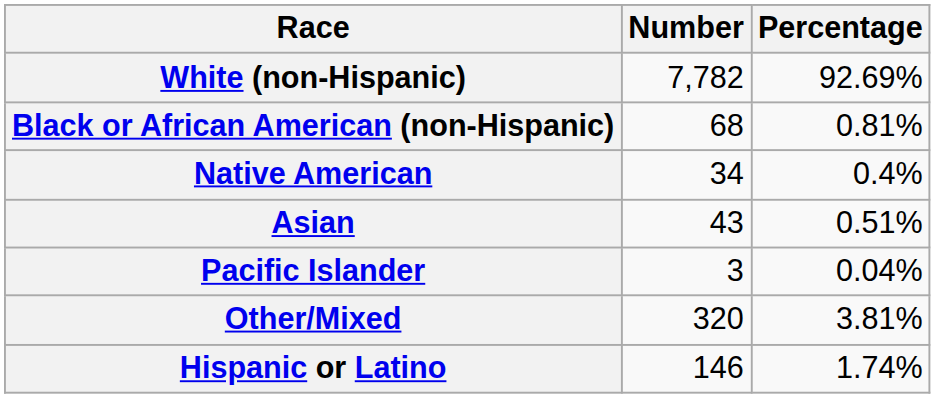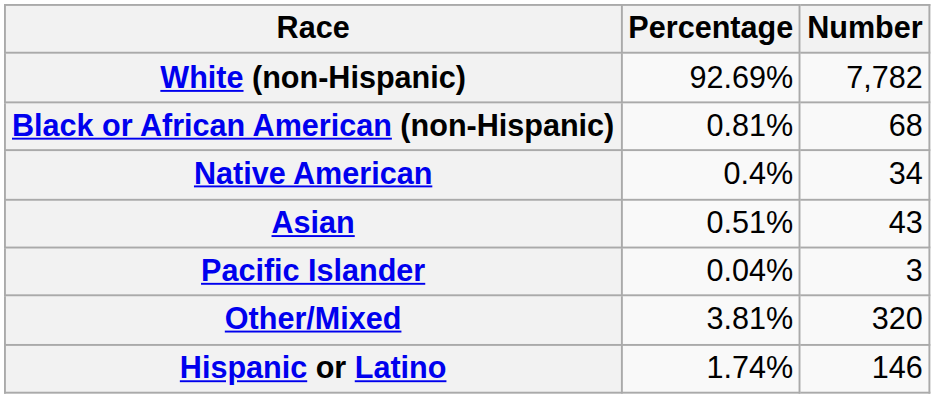columns swapped: Number <-> Percentage
